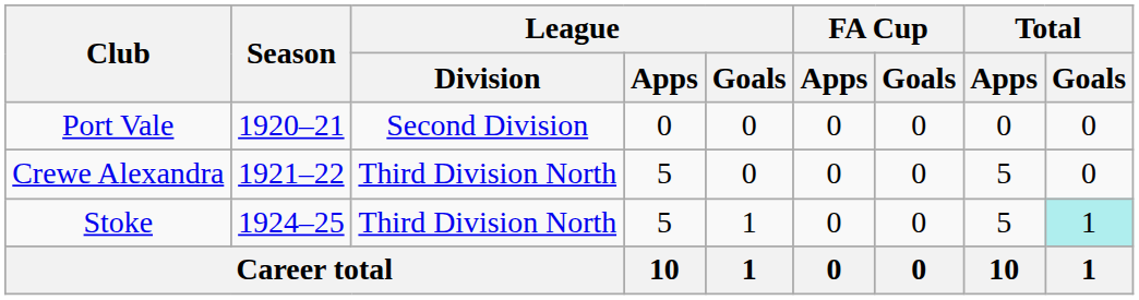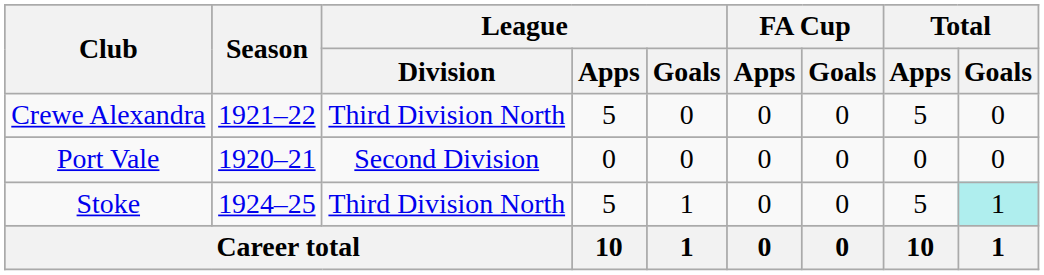rows swapped: Port Vale <-> Crewe Alexandra
